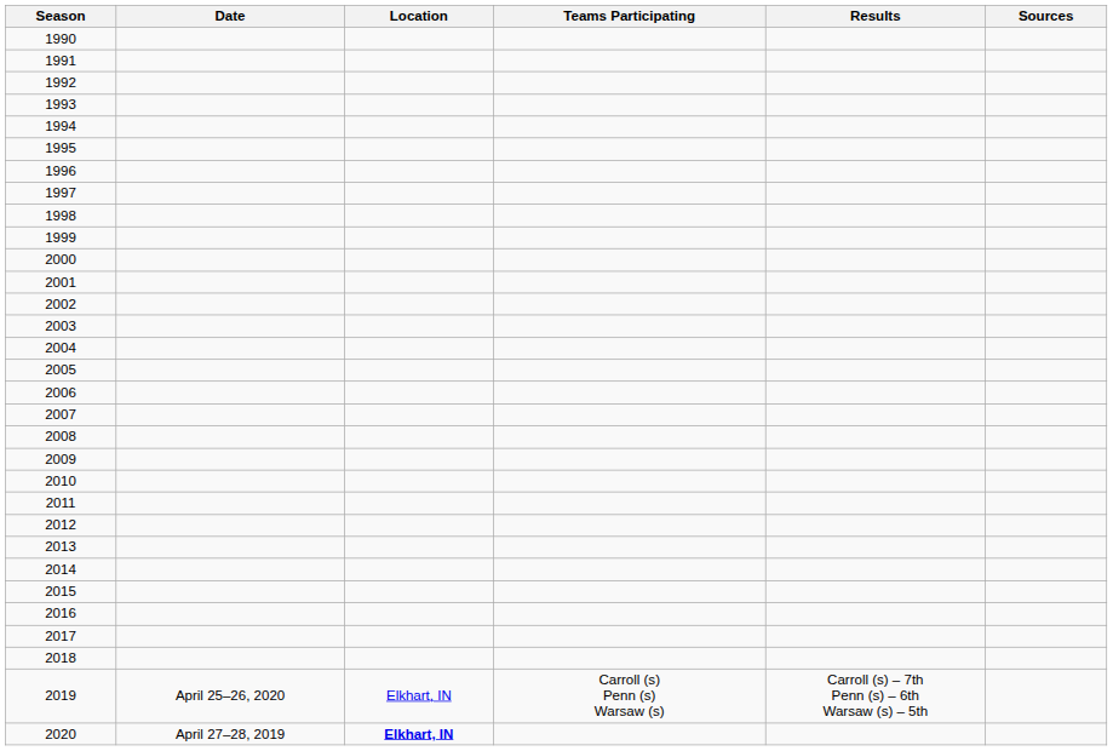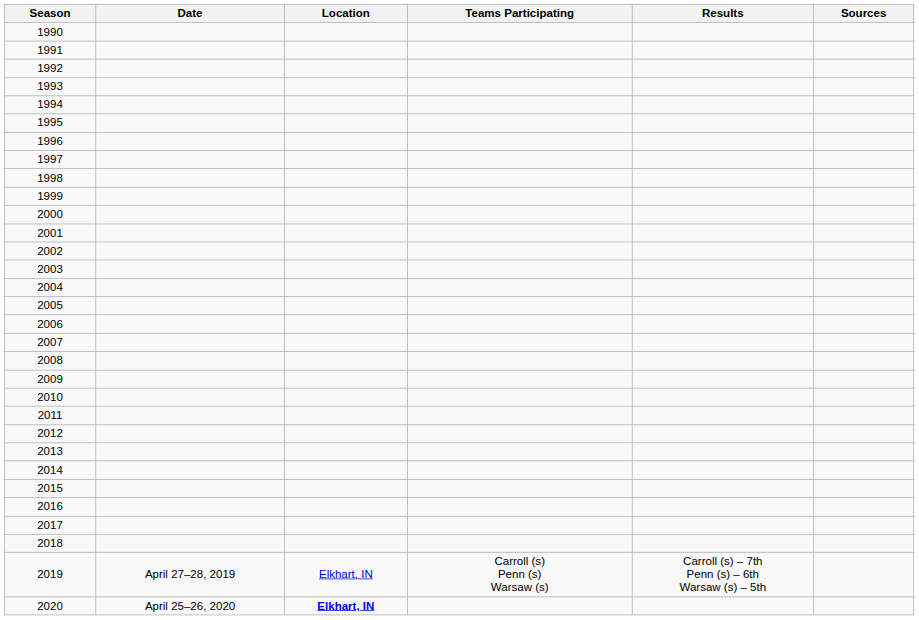2019 | Date: April 25–26, 2020 -> April 27–28, 2019
2020 | Date: April 27–28, 2019 -> April 25–26, 2020
